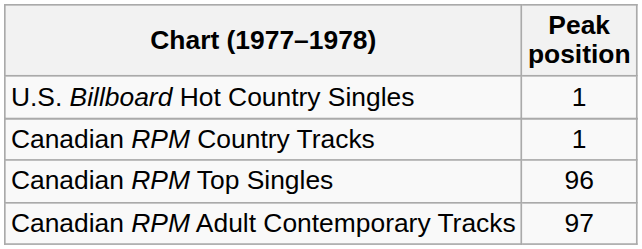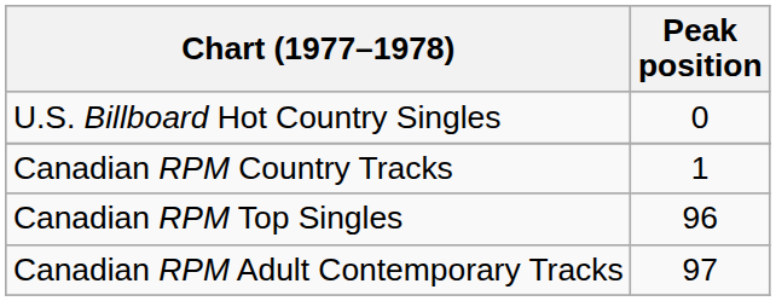U.S. Billboard Hot Country Singles | Peak position: 1 -> 0
